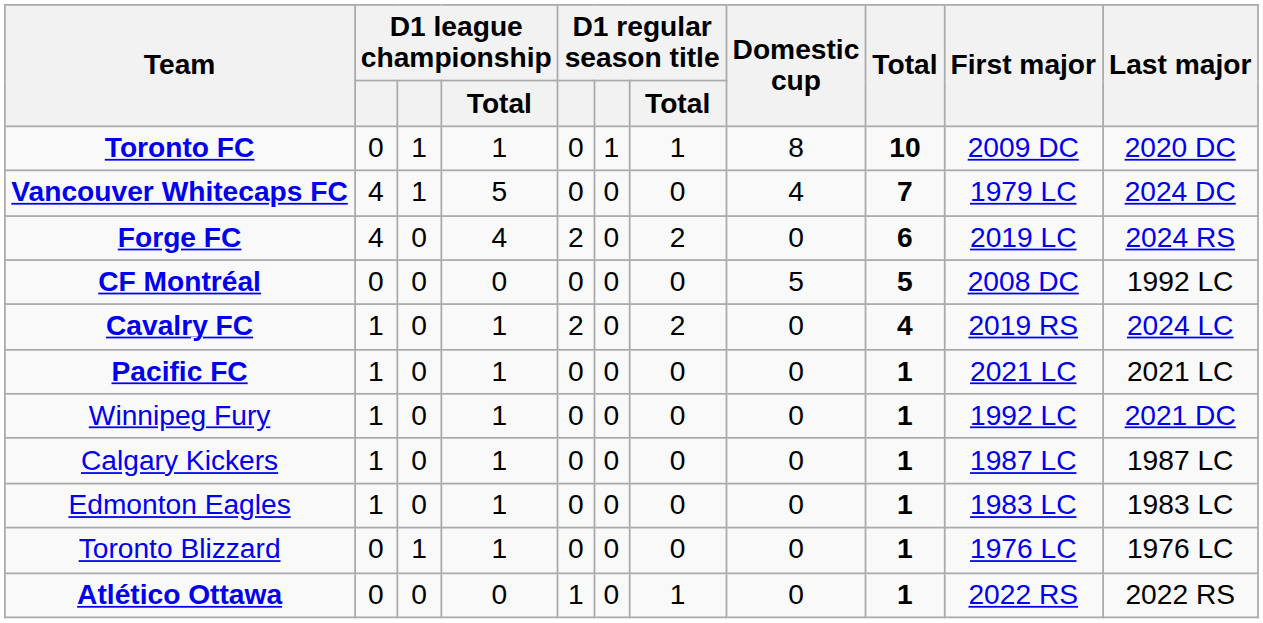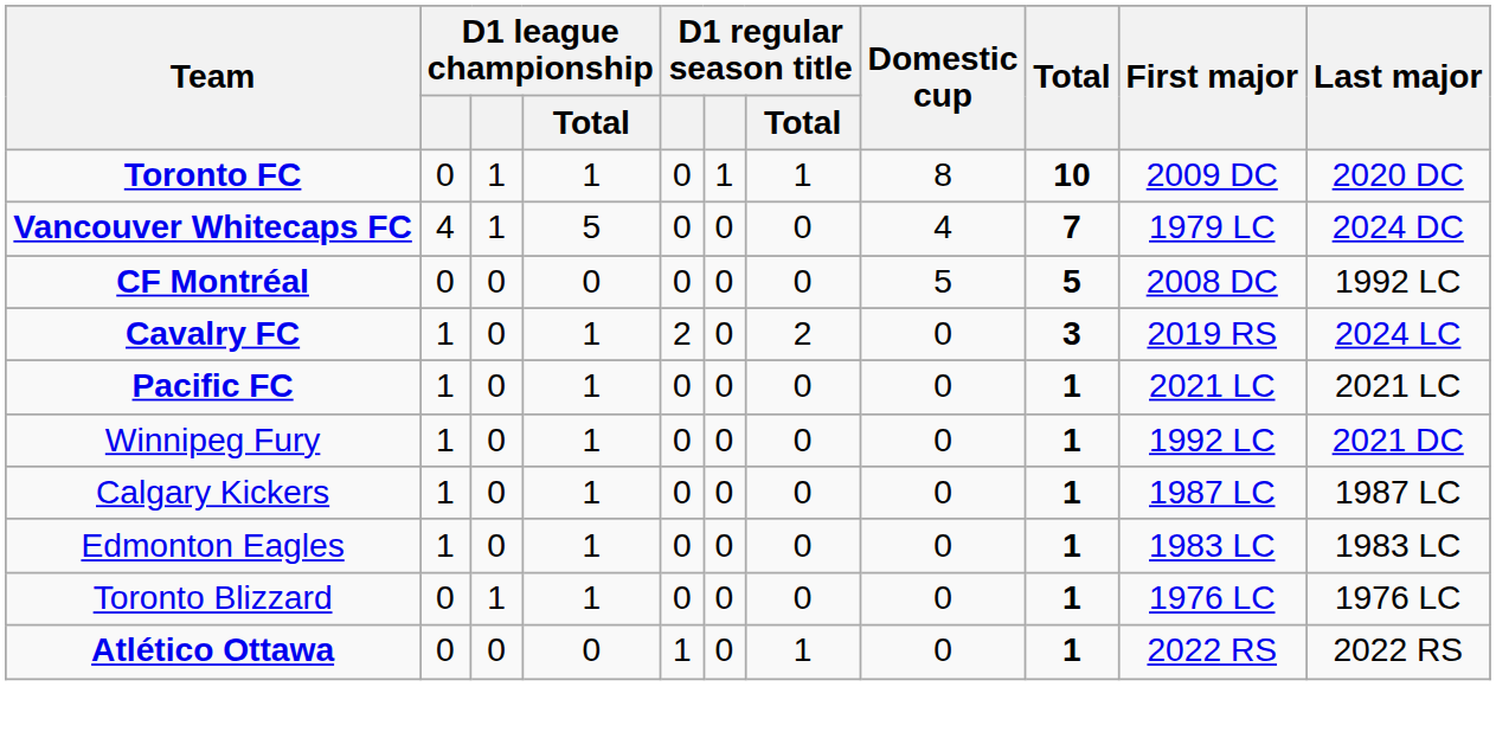- row: Forge FC | 4 | 0 | 4 | 2 | 0 | 2 | 0 | 6 | 2019 LC | 2024 RS
Cavalry FC | Total: 4 -> 3
